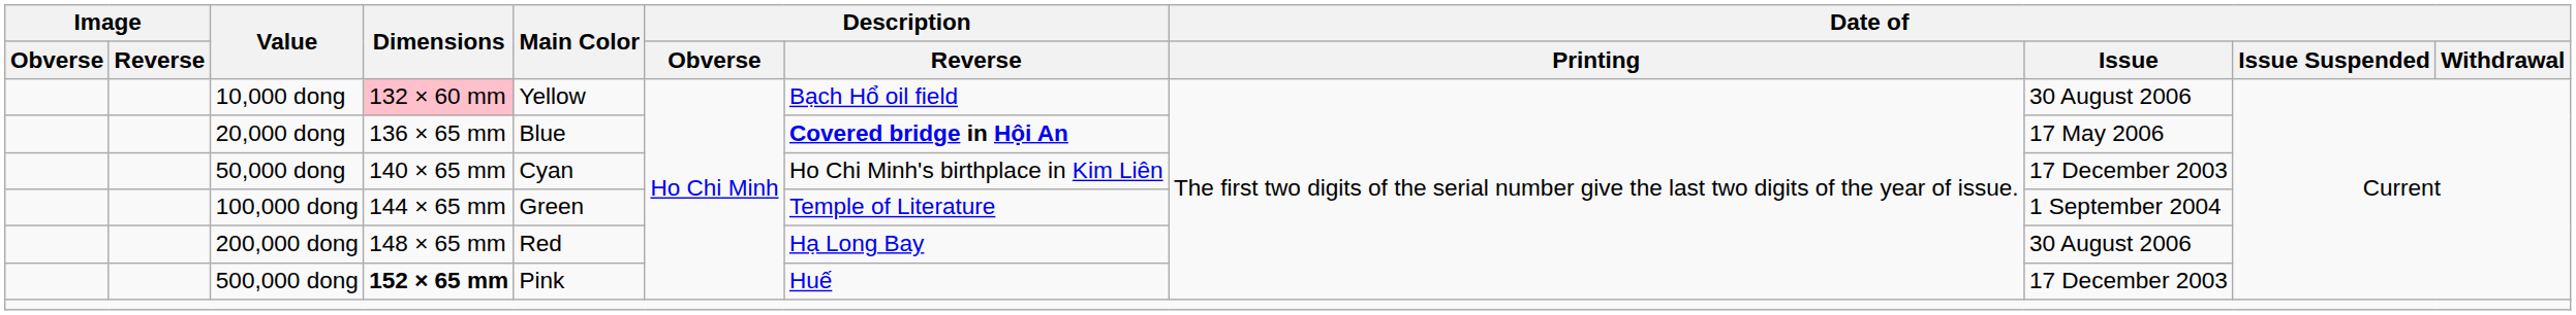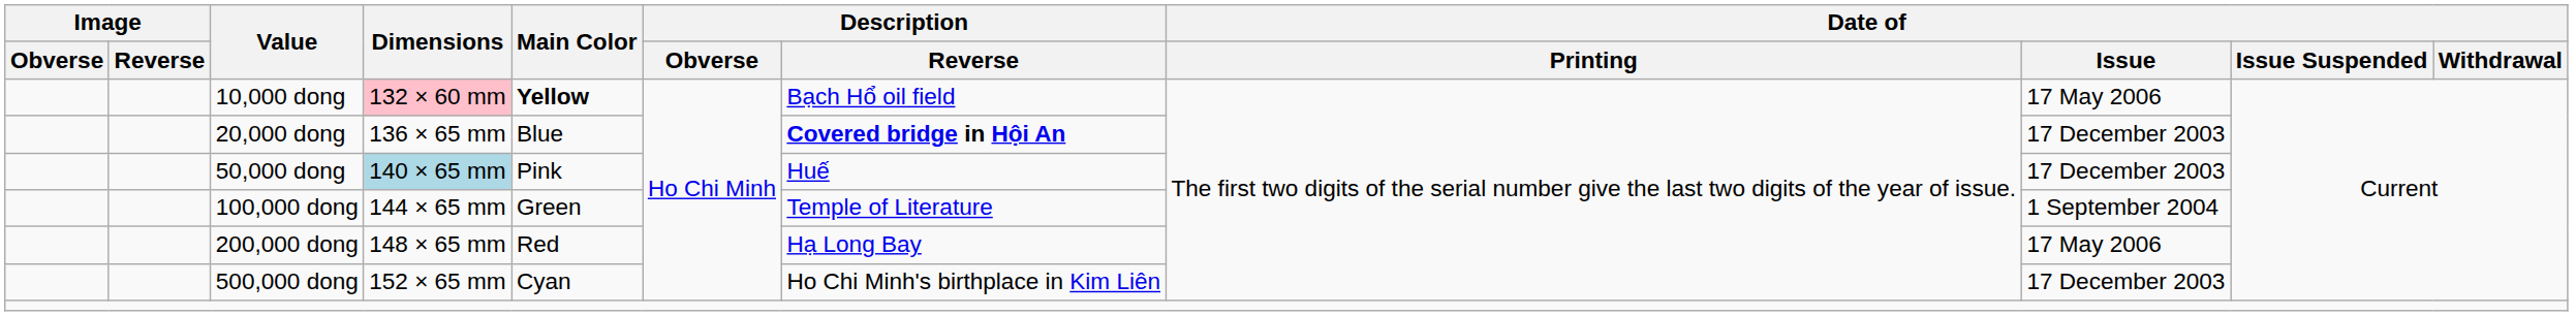10,000 dong | Main Color: normal -> bold
10,000 dong | Date of / Issue: 30 August 2006 -> 17 May 2006
20,000 dong | Date of / Issue: 17 May 2006 -> 17 December 2003
50,000 dong | Dimensions: no background -> lightblue background
50,000 dong | Main Color: Cyan -> Pink
50,000 dong | Description / Reverse: Ho Chi Minh's birthplace in Kim Liên -> Huế
200,000 dong | Date of / Issue: 30 August 2006 -> 17 May 2006
500,000 dong | Dimensions: bold -> normal
500,000 dong | Main Color: Pink -> Cyan
500,000 dong | Description / Reverse: Huế -> Ho Chi Minh's birthplace in Kim Liên
